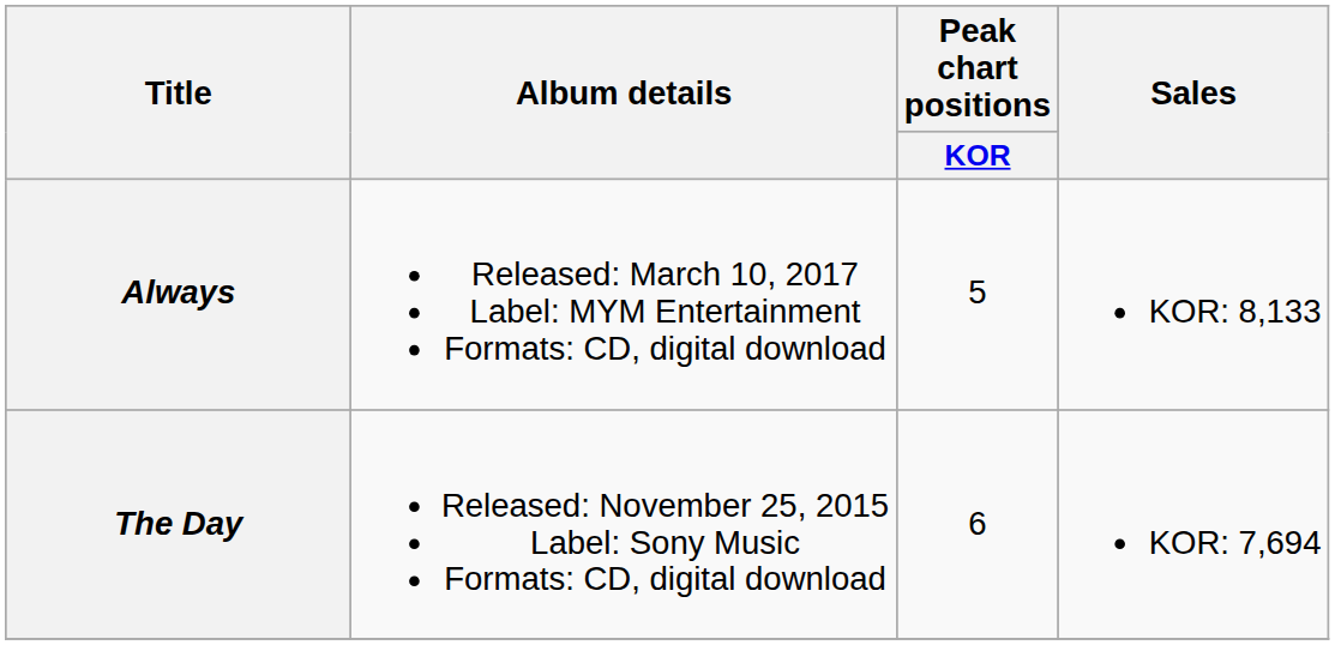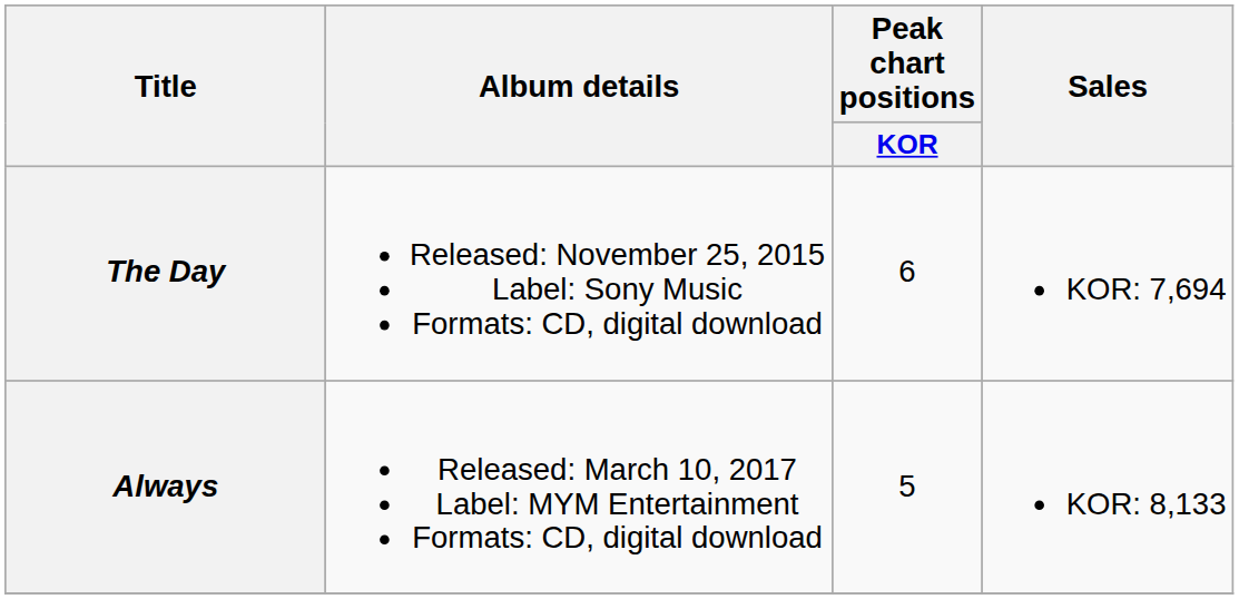rows swapped: The Day <-> Always
